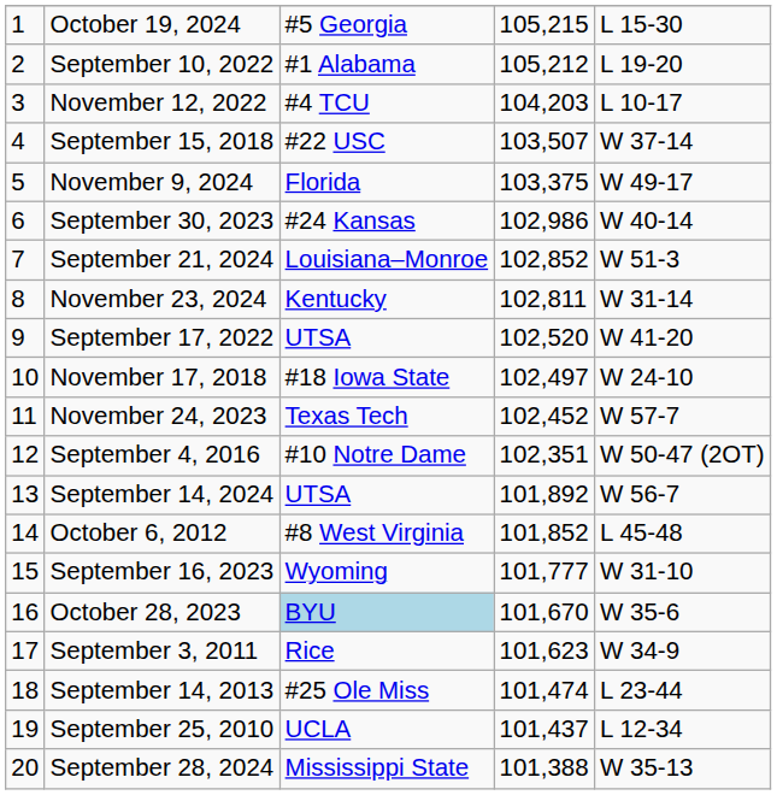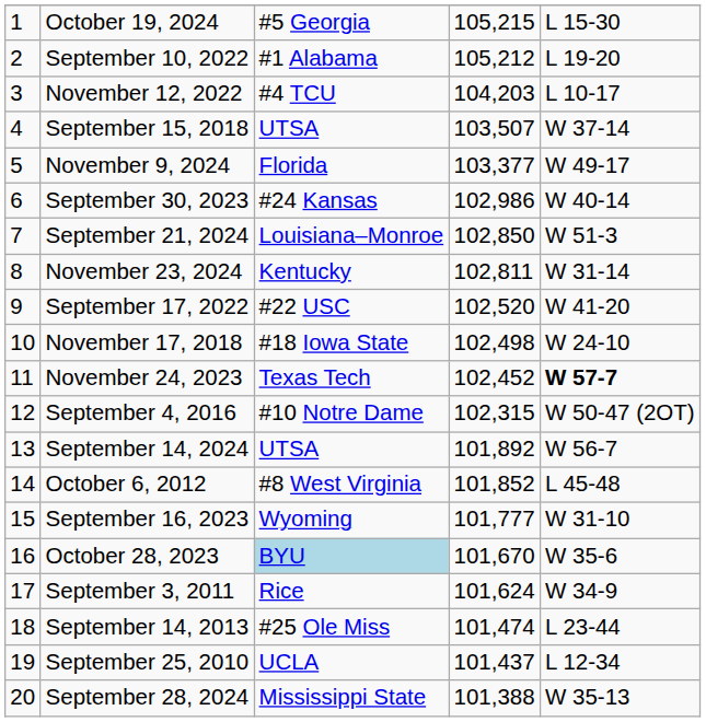September 15, 2018 | column 3: #22 USC -> UTSA
November 9, 2024 | column 4: 103,375 -> 103,377
September 21, 2024 | column 4: 102,852 -> 102,850
September 17, 2022 | column 3: UTSA -> #22 USC
November 17, 2018 | column 4: 102,497 -> 102,498
November 24, 2023 | column 5: normal -> bold
September 4, 2016 | column 4: 102,351 -> 102,315
September 3, 2011 | column 4: 101,623 -> 101,624
